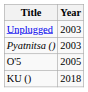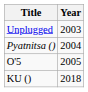Pyatnitsa () | Year: 2003 -> 2004
